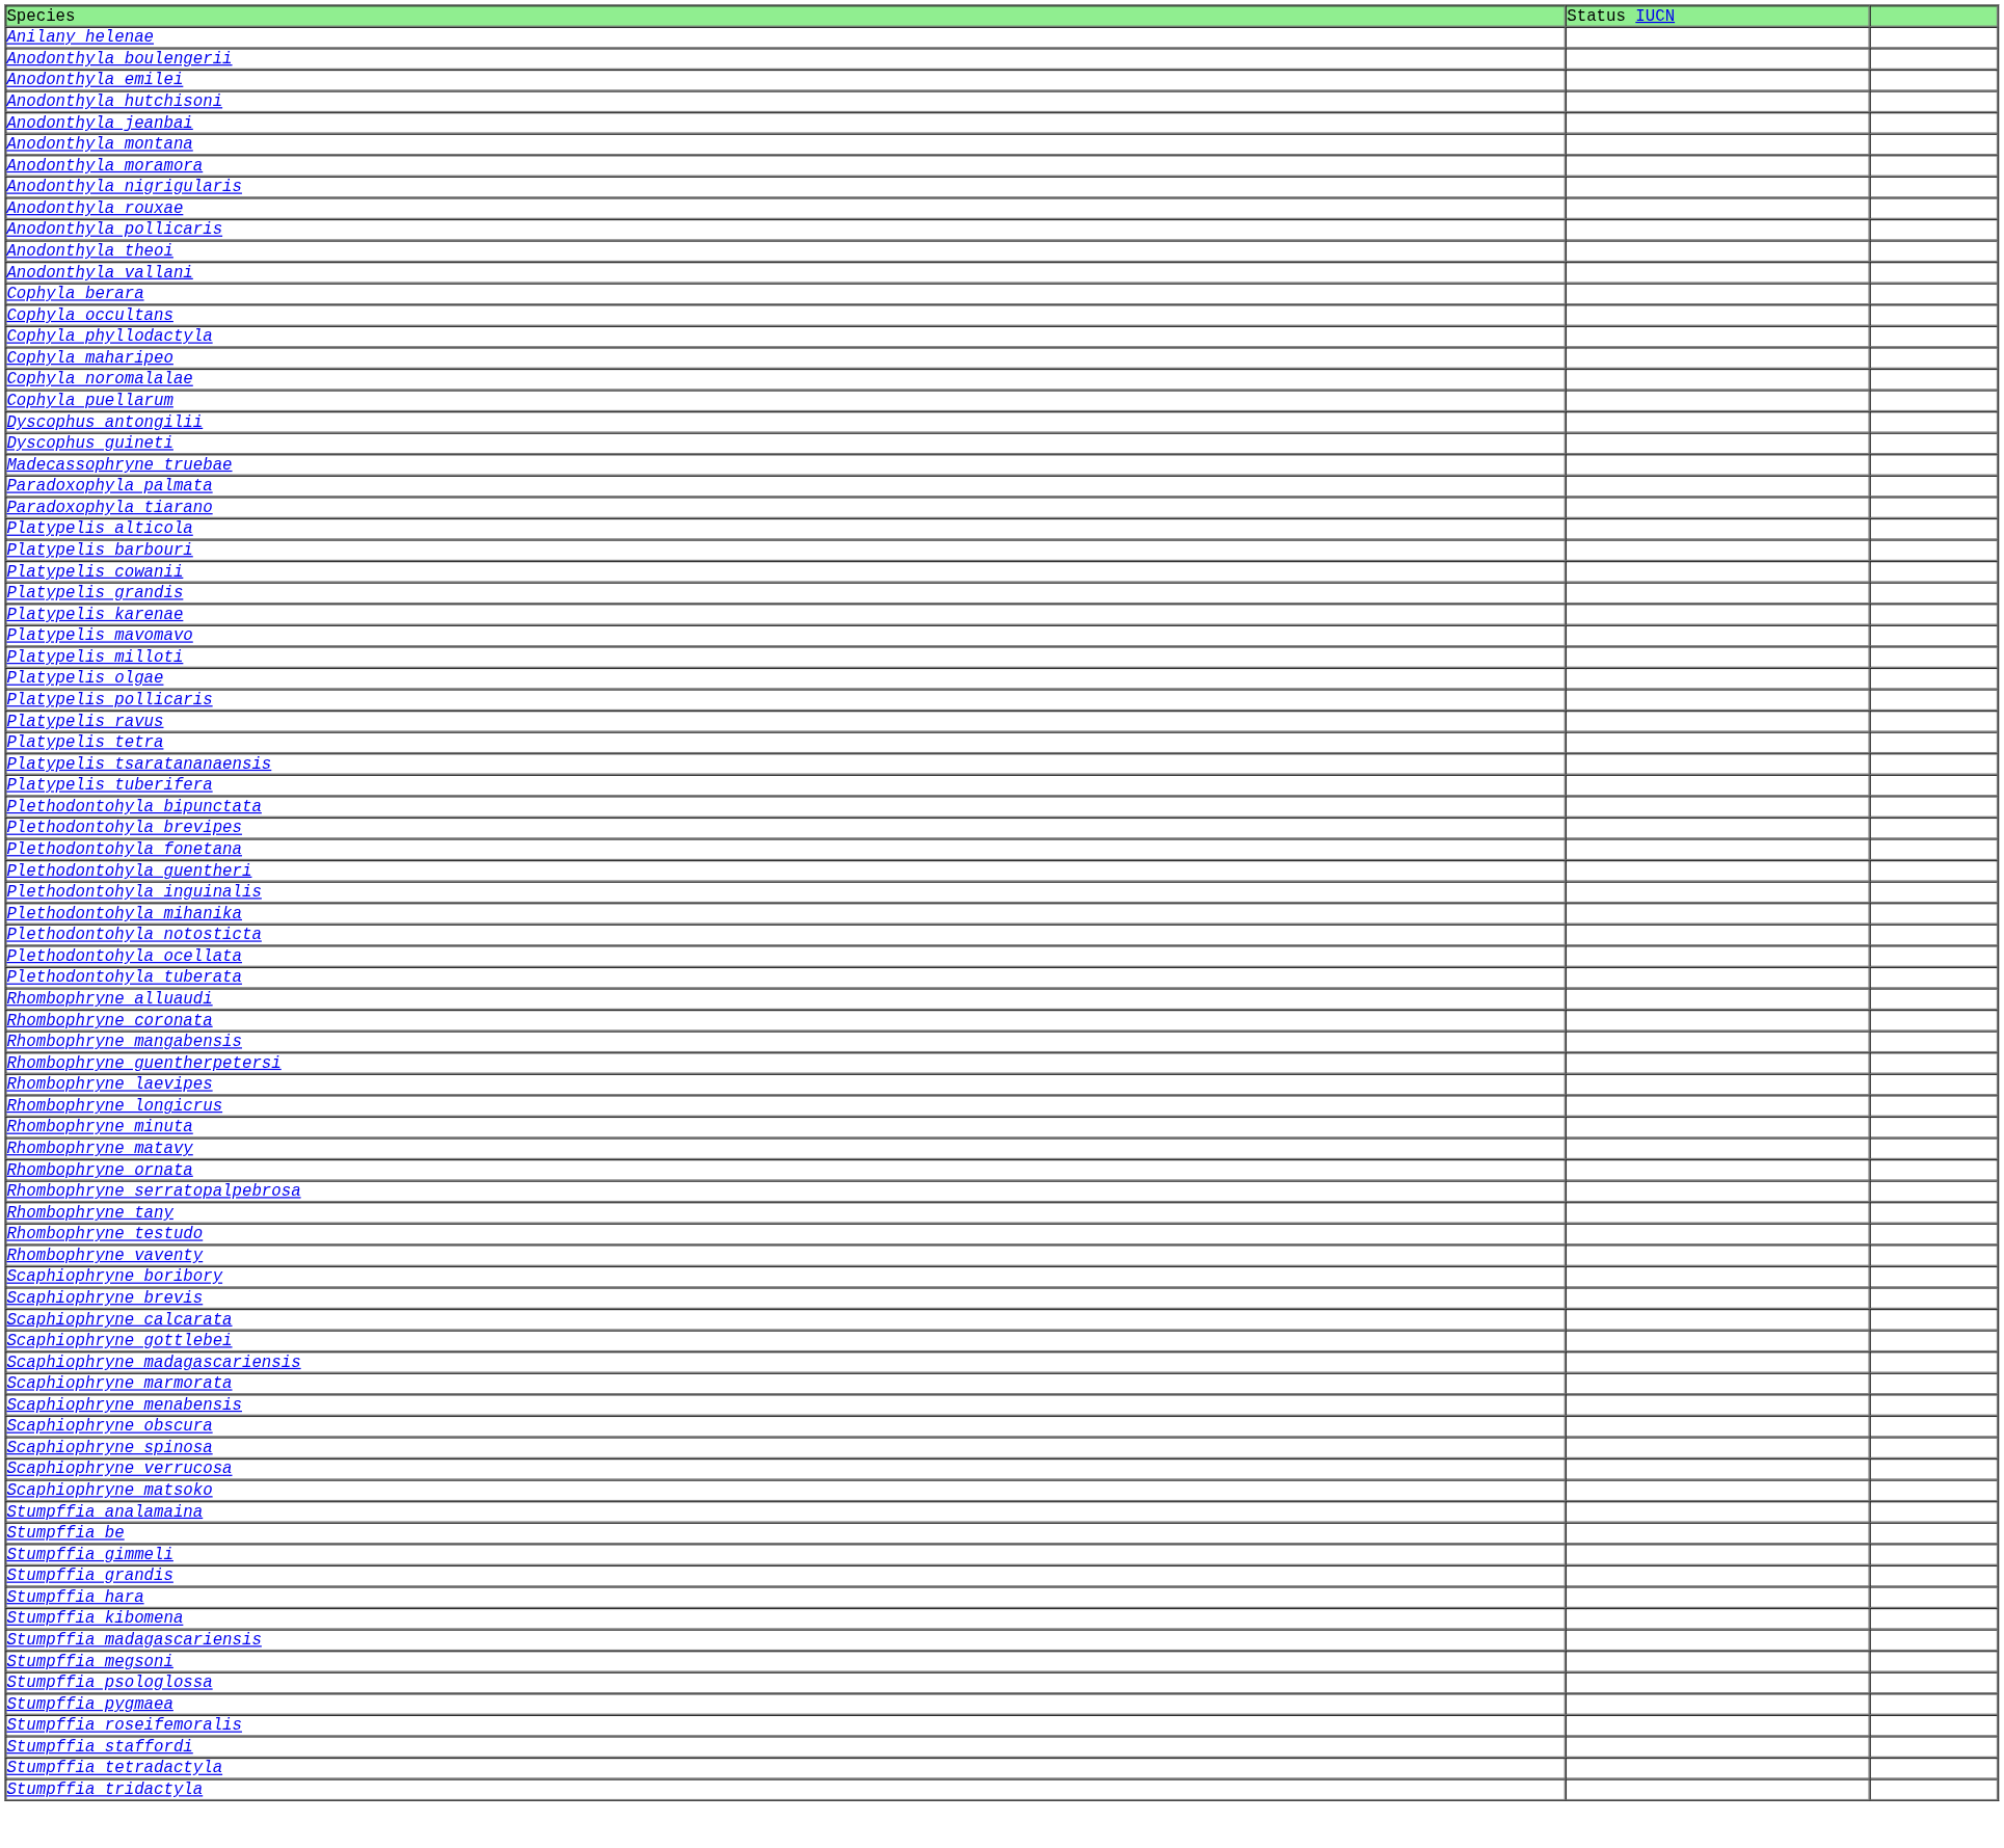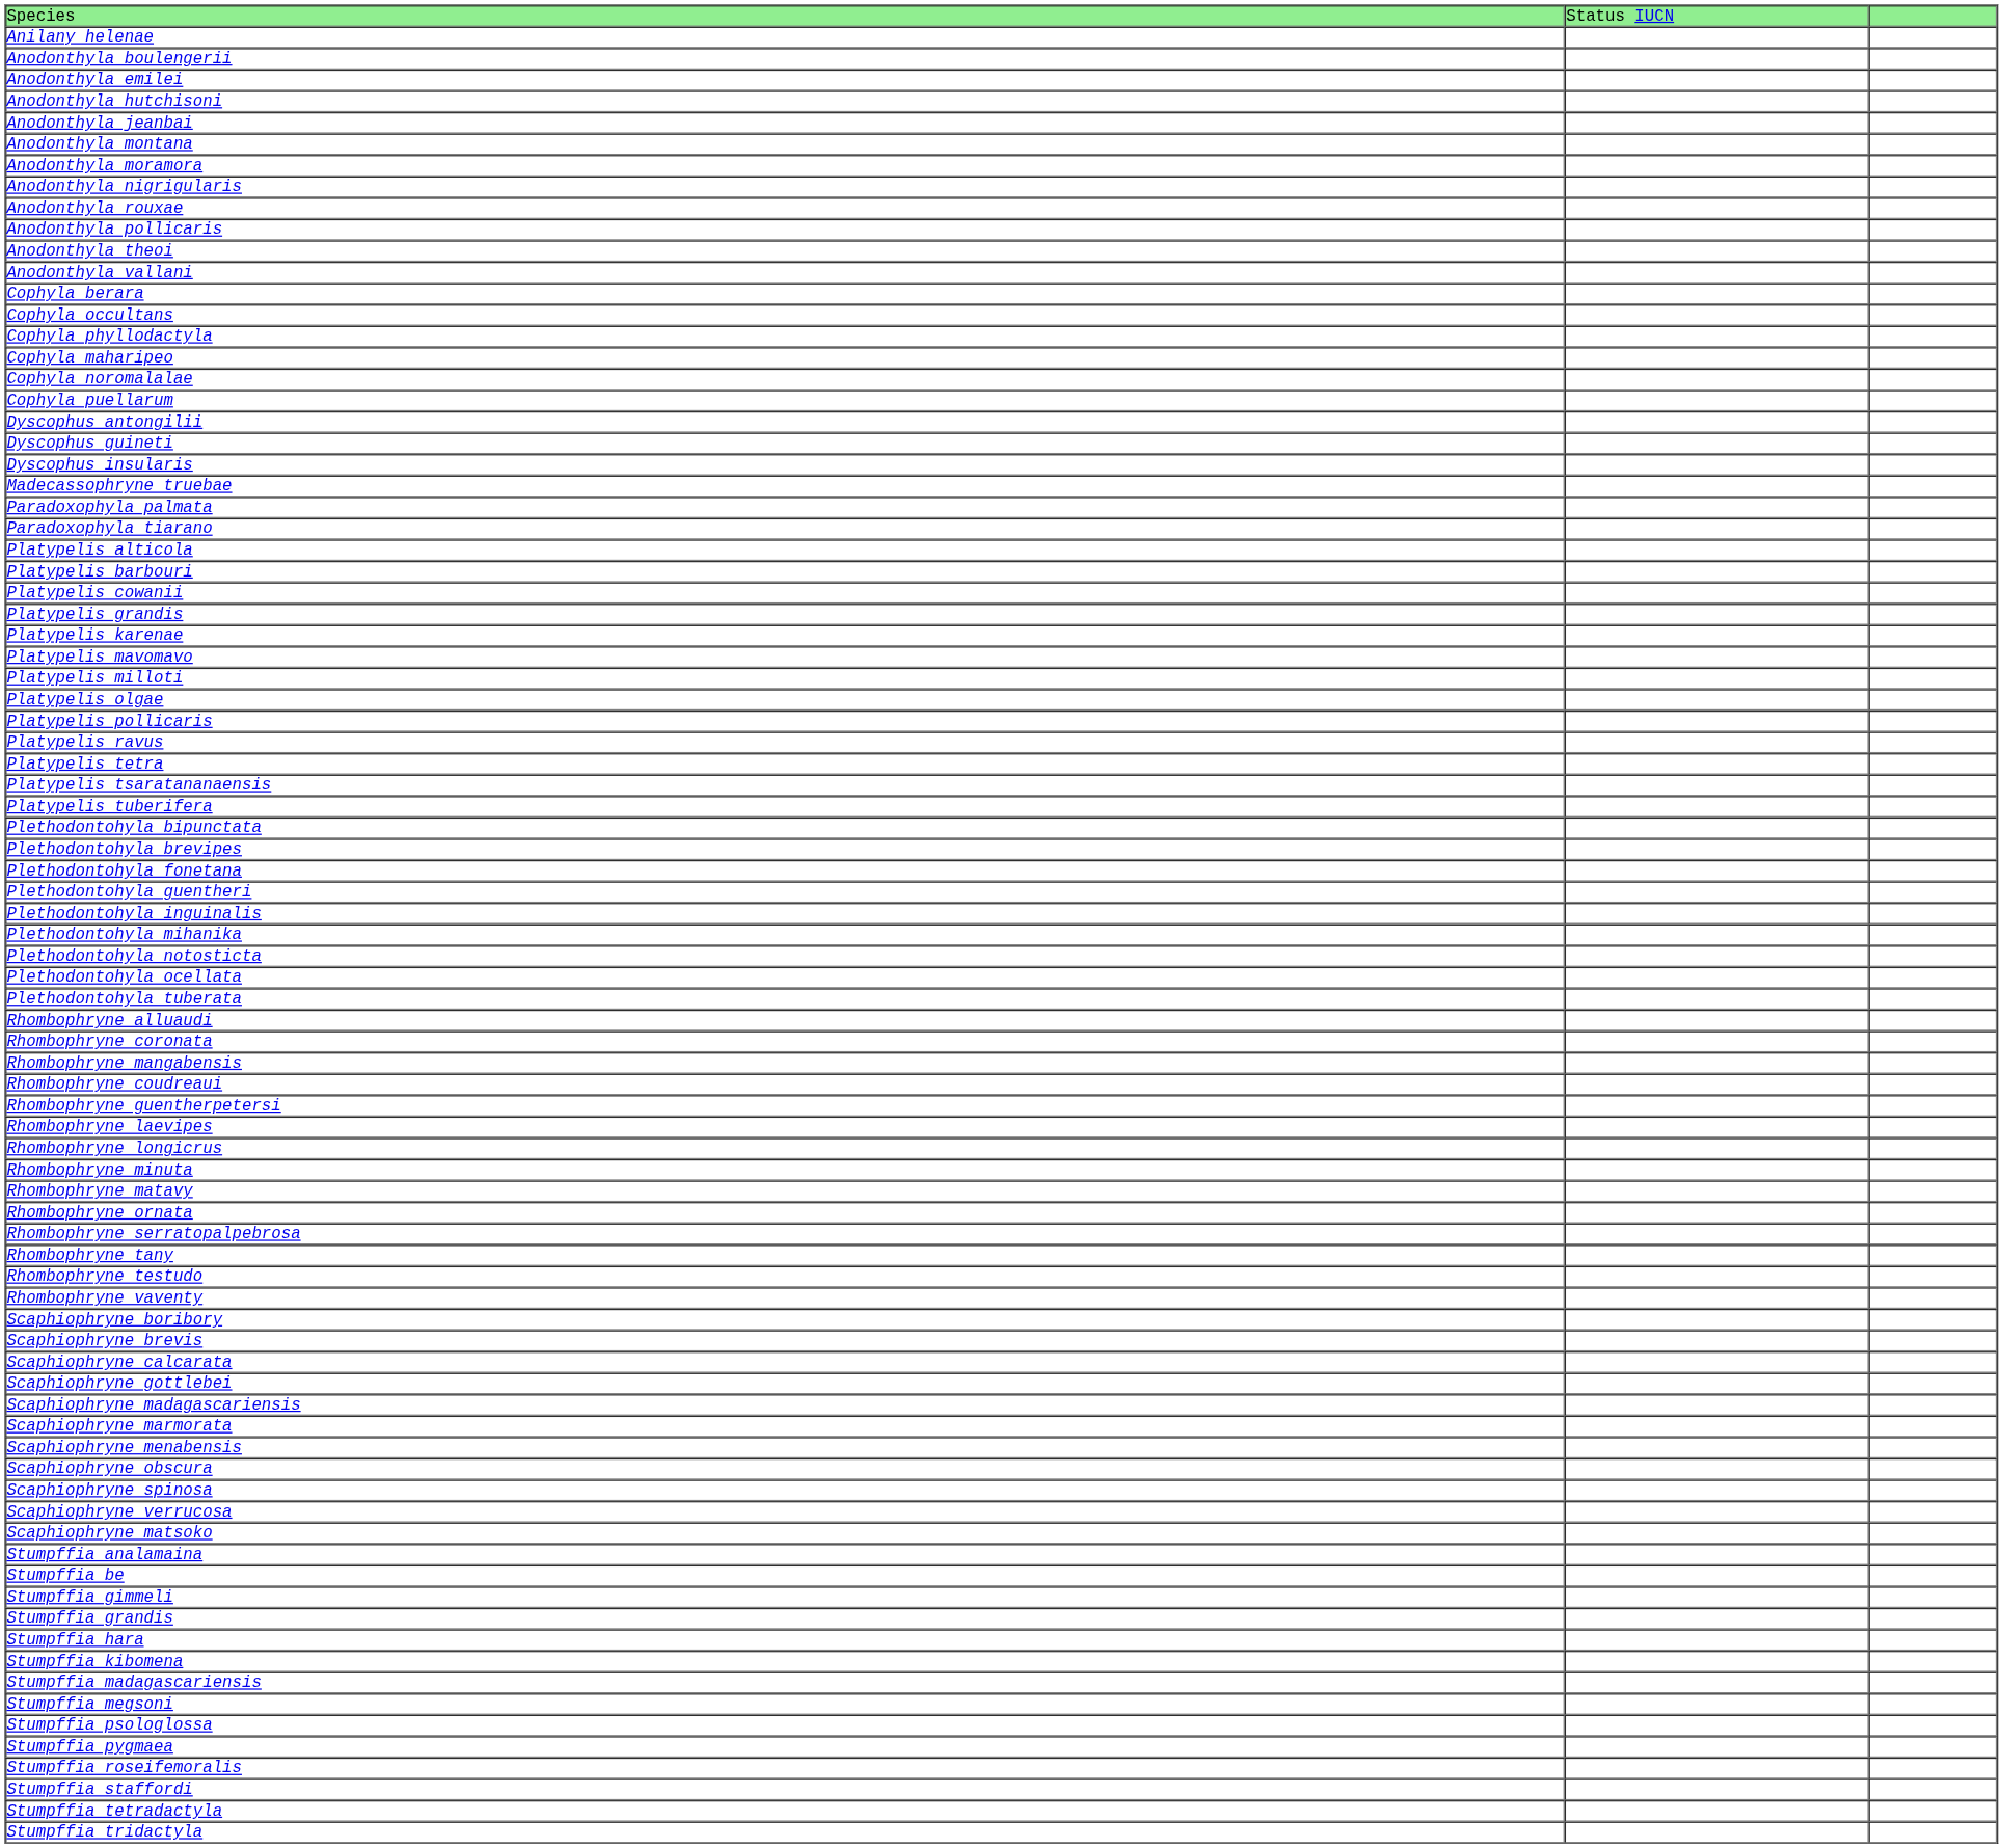+ row: Dyscophus insularis
+ row: Rhombophryne coudreaui
